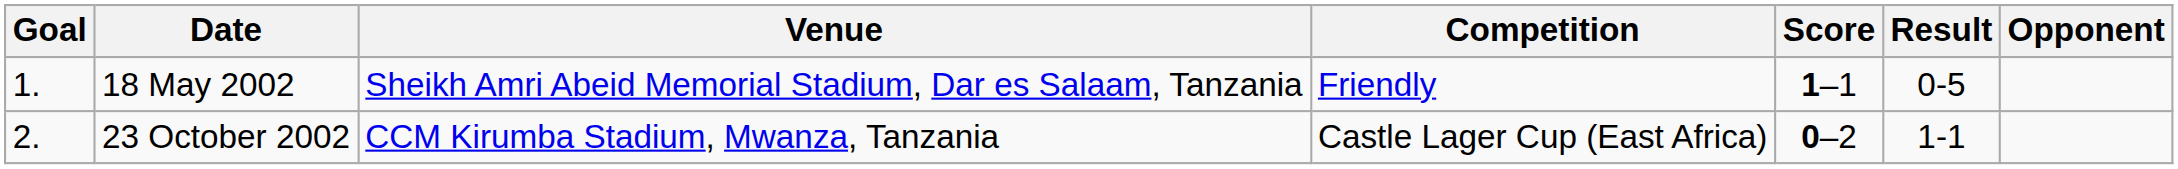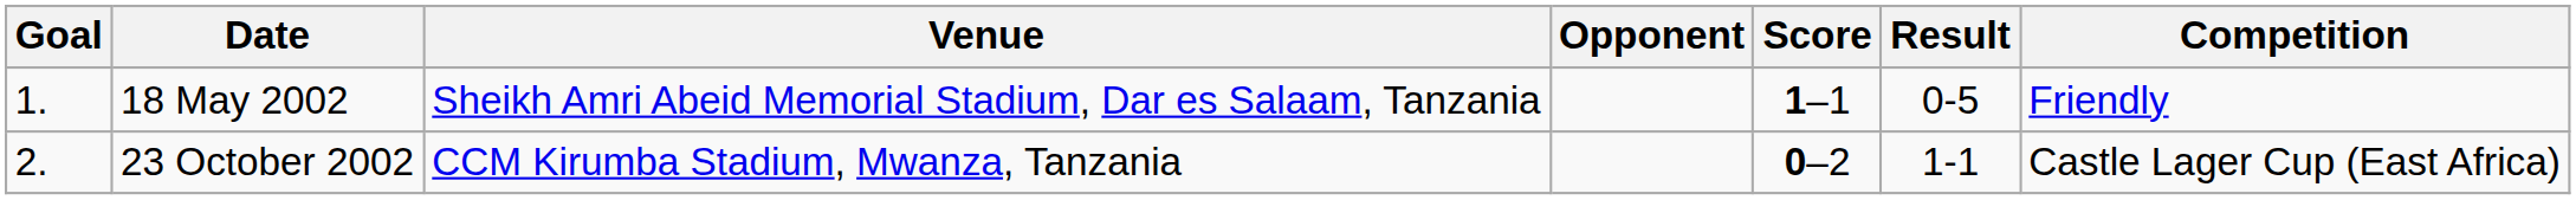columns swapped: Opponent <-> Competition
